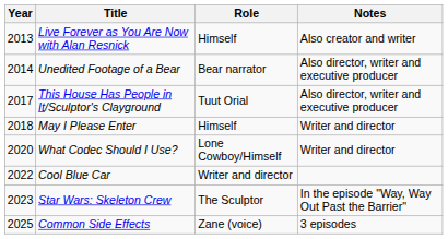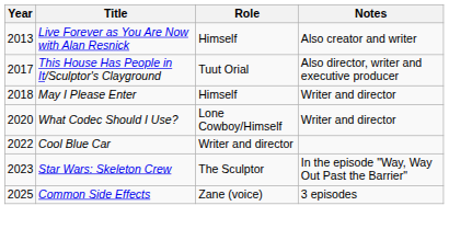- row: 2014 | Unedited Footage of a Bear | Bear narrator | Also director, writer and executive producer
